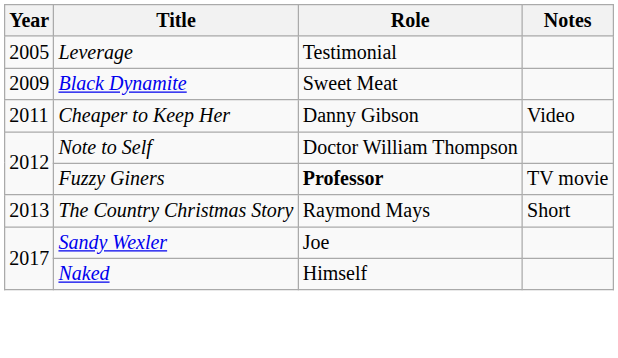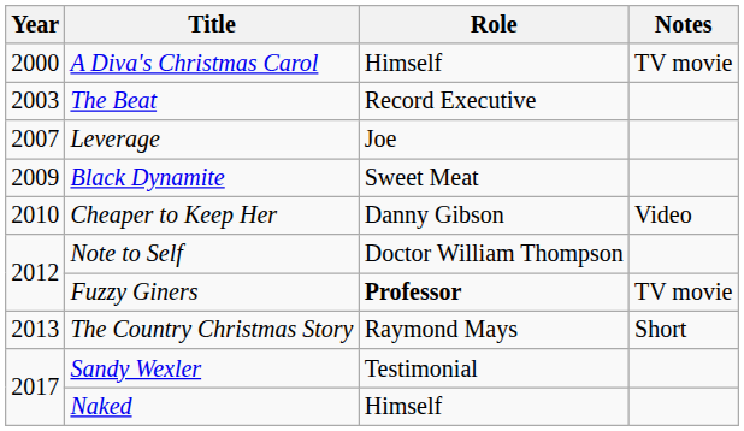+ row: 2000 | A Diva's Christmas Carol | Himself | TV movie
+ row: 2003 | The Beat | Record Executive
Leverage | Year: 2005 -> 2007
Leverage | Role: Testimonial -> Joe
Cheaper to Keep Her | Year: 2011 -> 2010
Sandy Wexler | Role: Joe -> Testimonial
